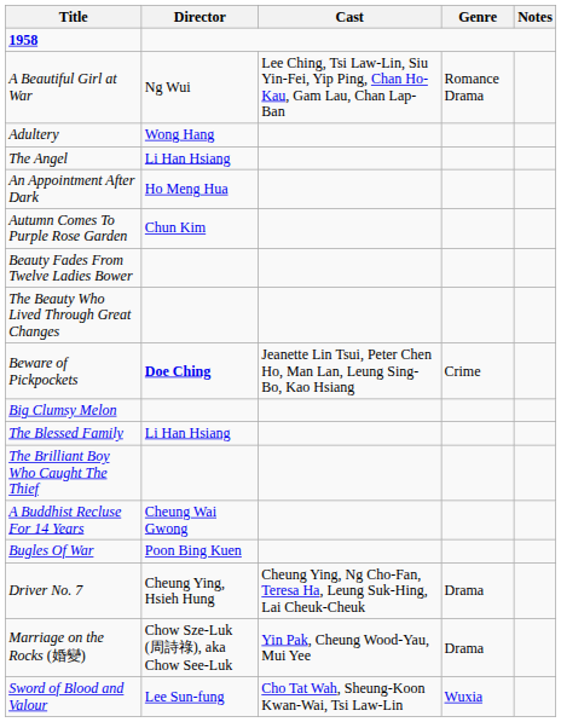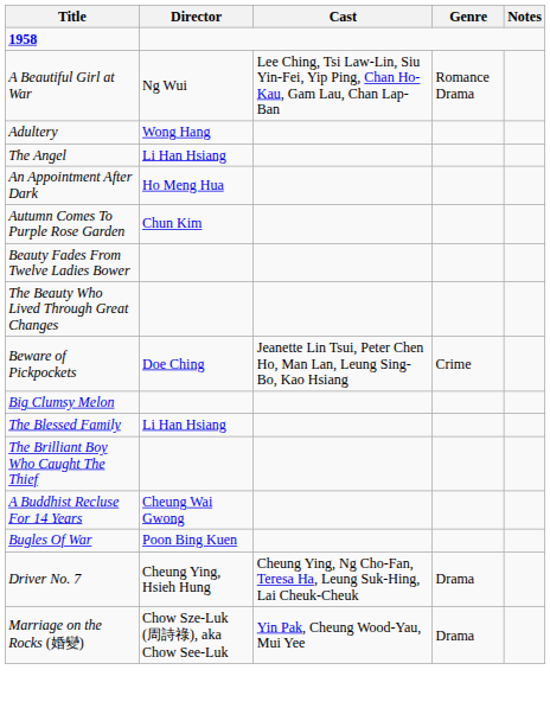Beware of Pickpockets | Director: bold -> normal
- row: Sword of Blood and Valour | Lee Sun-fung | Cho Tat Wah, Sheung-Koon Kwan-Wai, Tsi Law-Lin | Wuxia
